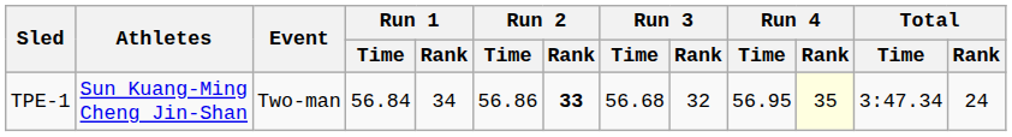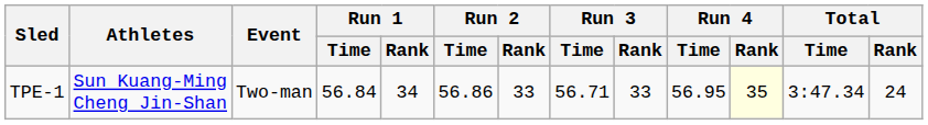TPE-1 | Run 2 / Rank: bold -> normal
TPE-1 | Run 3 / Time: 56.68 -> 56.71
TPE-1 | Run 3 / Rank: 32 -> 33
